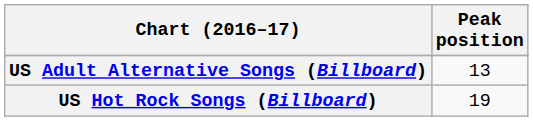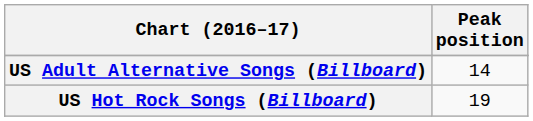US Adult Alternative Songs (Billboard) | Peak position: 13 -> 14
